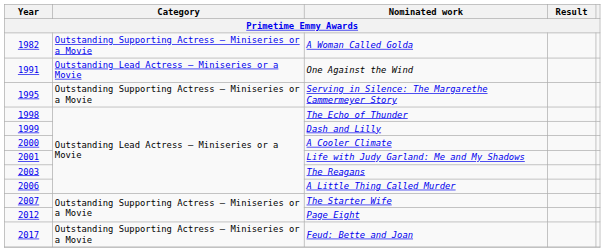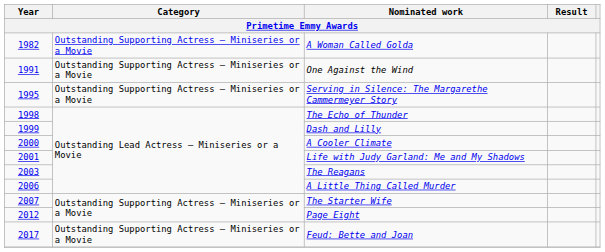One Against the Wind | Category: Outstanding Lead Actress – Miniseries or a Movie -> Outstanding Supporting Actress – Miniseries or a Movie
